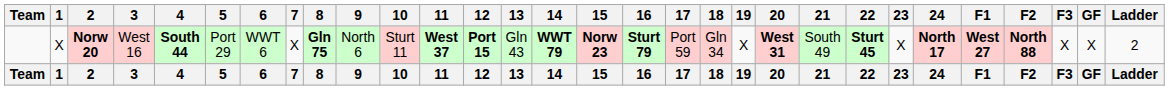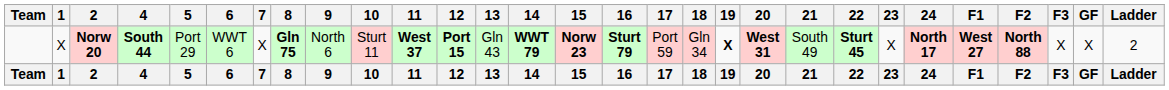- column: 3 | West 16 | 3
Norw 20 | 19: normal -> bold
